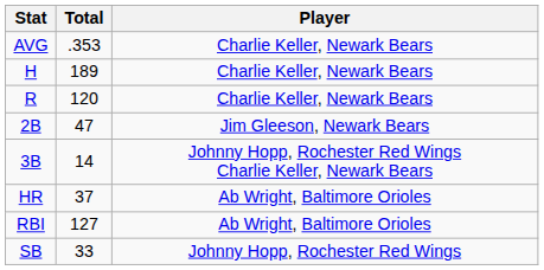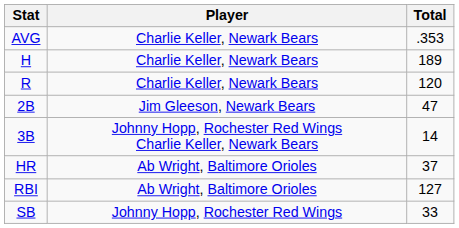columns swapped: Player <-> Total
